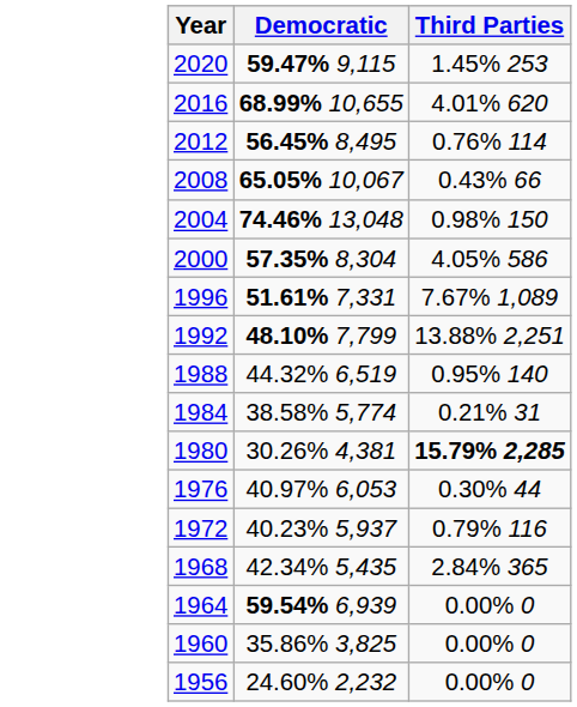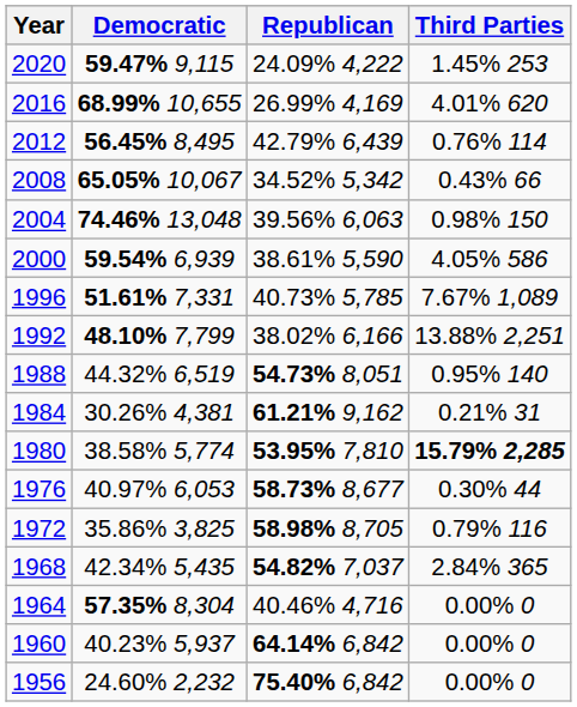+ column: Republican | 24.09% 4,222 | 26.99% 4,169 | 42.79% 6,439 | 34.52% 5,342 | 39.56% 6,063 | 38.61% 5,590 | 40.73% 5,785 | 38.02% 6,166 | 54.73% 8,051 | 61.21% 9,162 | 53.95% 7,810 | 58.73% 8,677 | 58.98% 8,705 | 54.82% 7,037 | 40.46% 4,716 | 64.14% 6,842 | 75.40% 6,842
2000 | Democratic: 57.35% 8,304 -> 59.54% 6,939
1984 | Democratic: 38.58% 5,774 -> 30.26% 4,381
1980 | Democratic: 30.26% 4,381 -> 38.58% 5,774
1972 | Democratic: 40.23% 5,937 -> 35.86% 3,825
1964 | Democratic: 59.54% 6,939 -> 57.35% 8,304
1960 | Democratic: 35.86% 3,825 -> 40.23% 5,937
